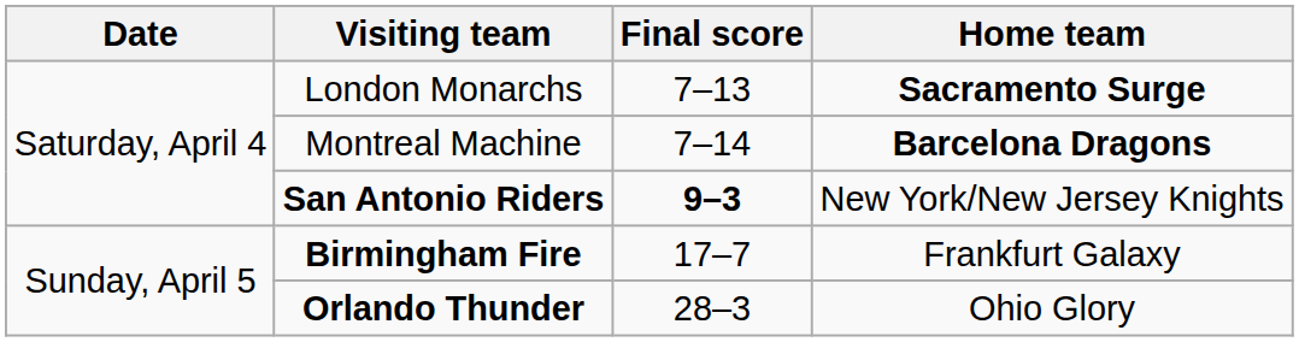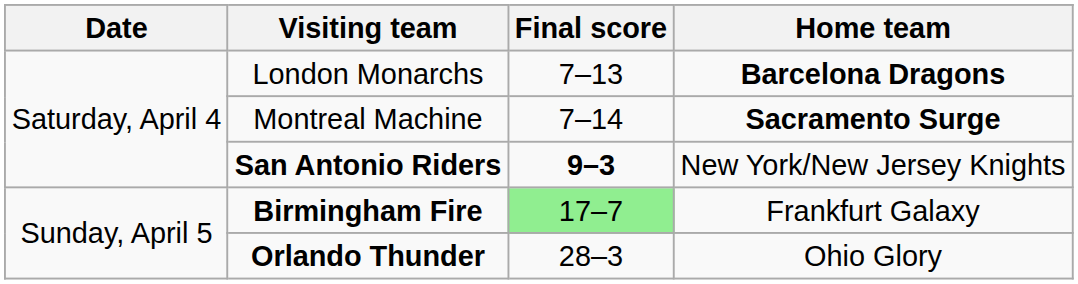London Monarchs | Home team: Sacramento Surge -> Barcelona Dragons
Montreal Machine | Home team: Barcelona Dragons -> Sacramento Surge
Birmingham Fire | Final score: no background -> lightgreen background
